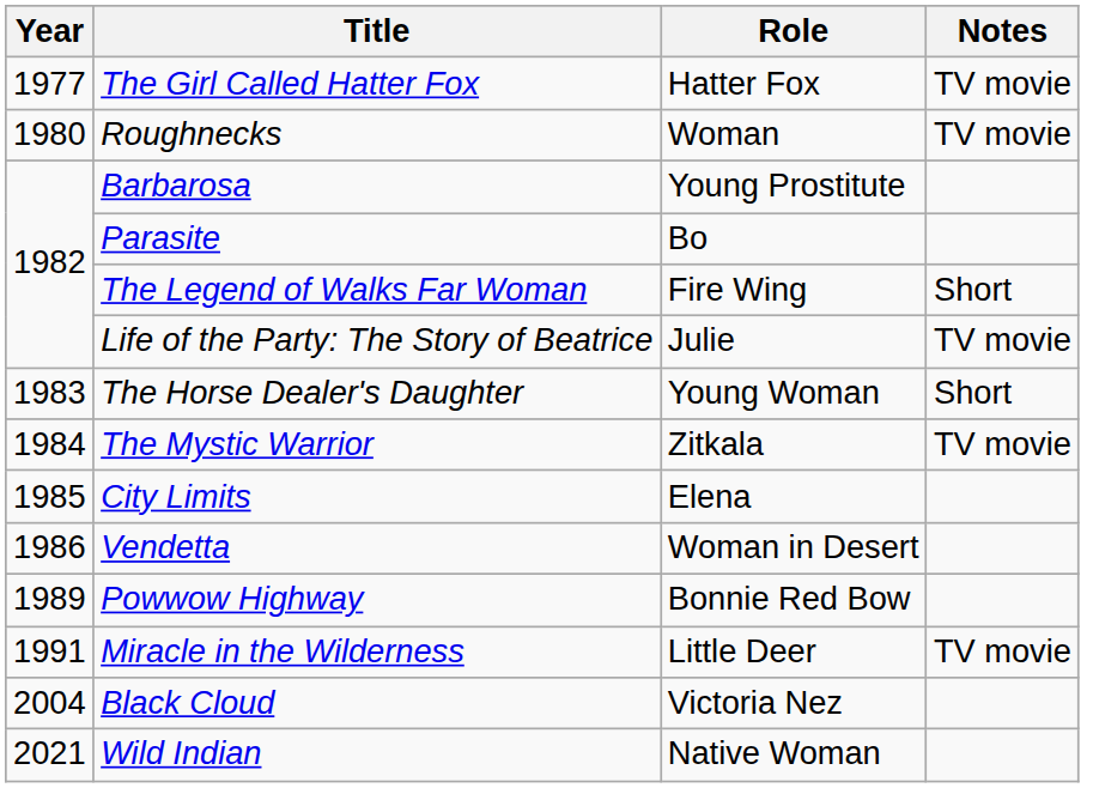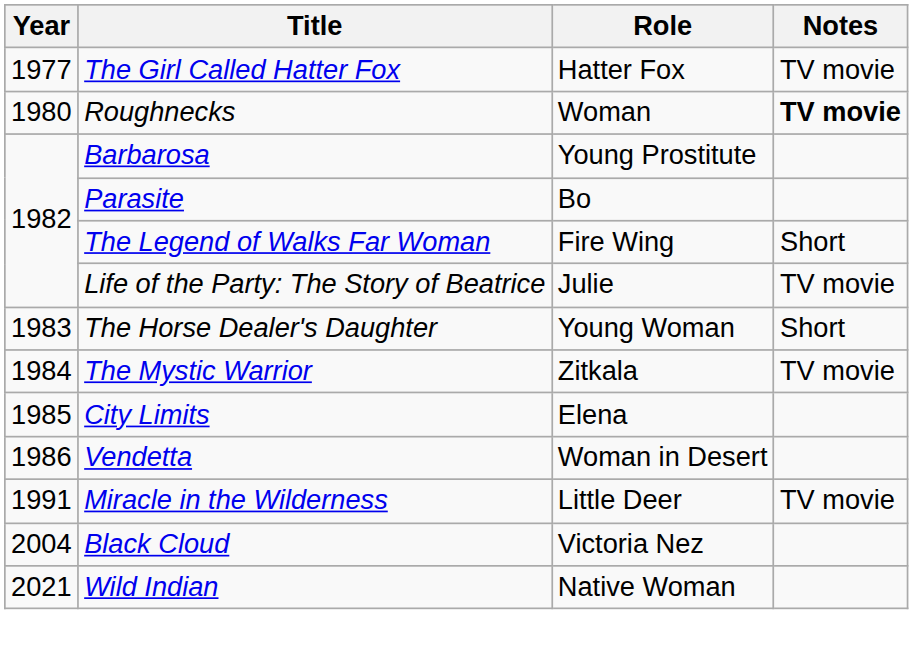Roughnecks | Notes: normal -> bold
- row: 1989 | Powwow Highway | Bonnie Red Bow
